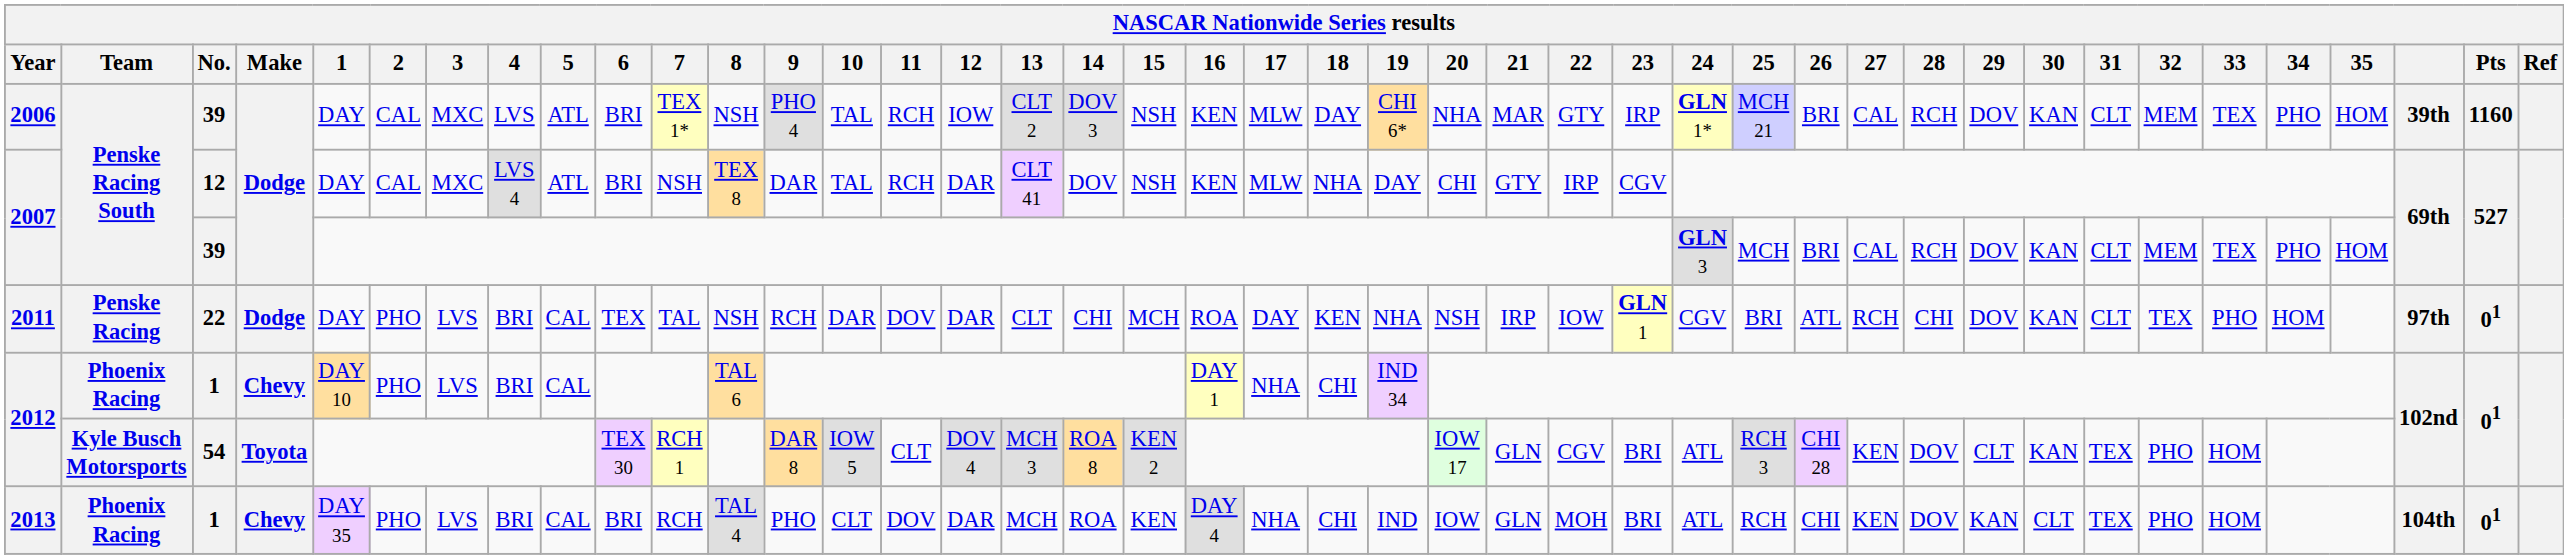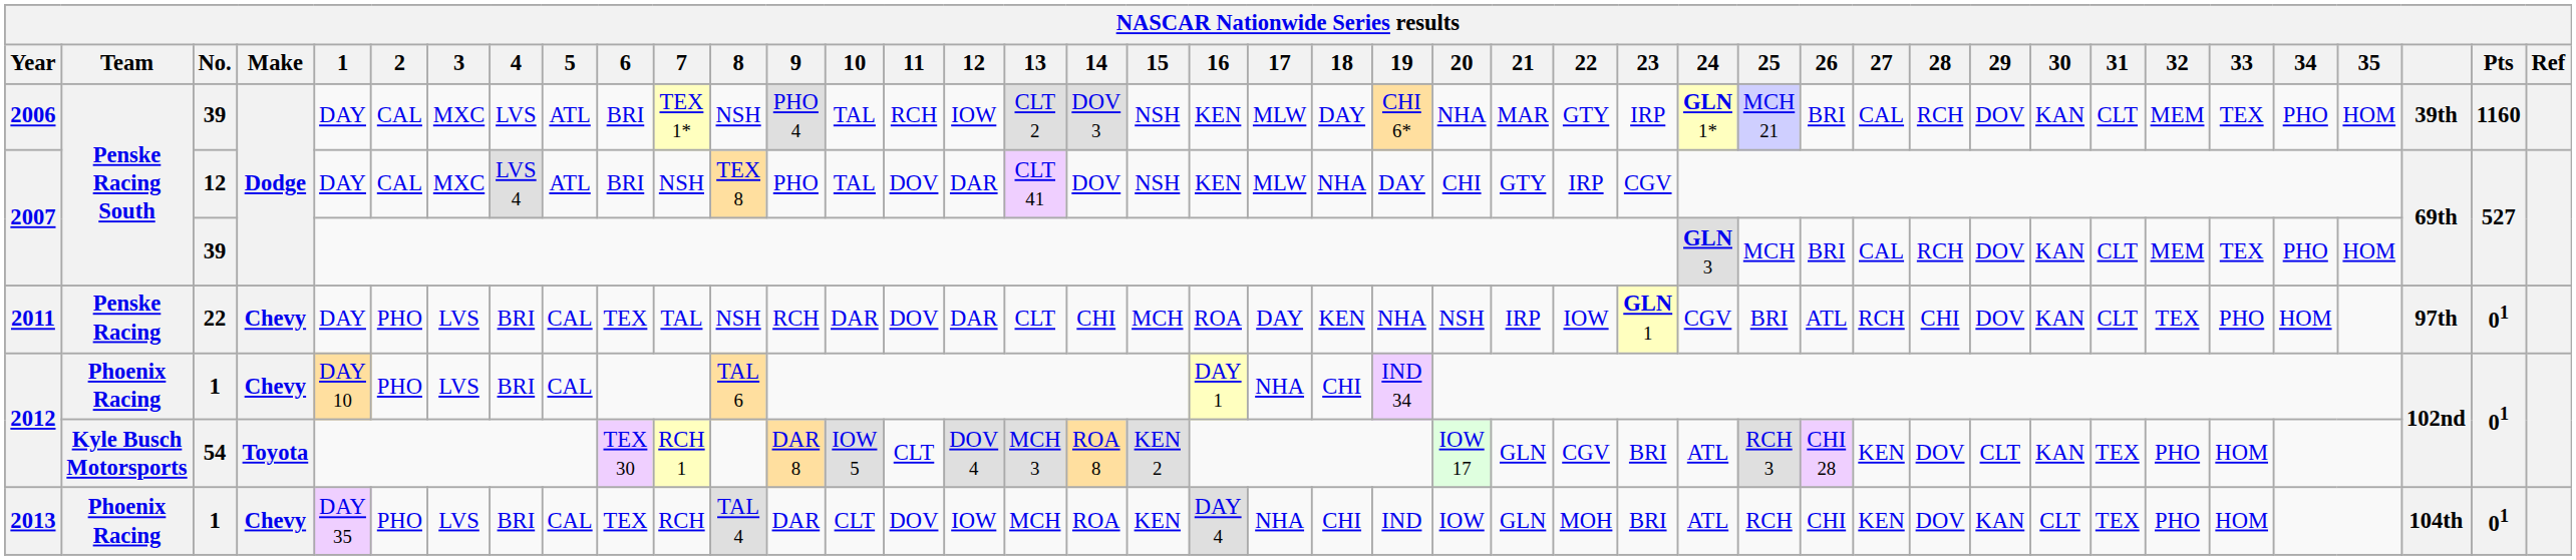2007 / 12 | 9: DAR -> PHO
2007 / 12 | 11: RCH -> DOV
2011 | Make: Dodge -> Chevy
2013 | 6: BRI -> TEX
2013 | 9: PHO -> DAR
2013 | 12: DAR -> IOW
